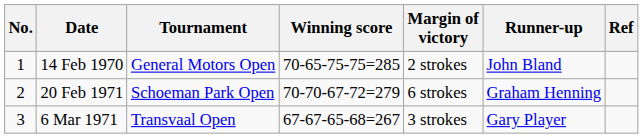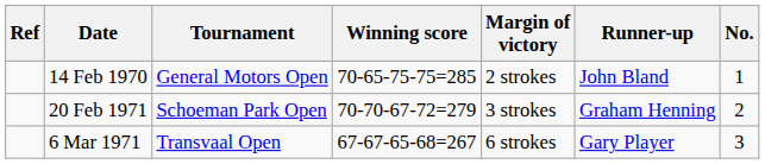columns swapped: No. <-> Ref
20 Feb 1971 | Margin of victory: 6 strokes -> 3 strokes
6 Mar 1971 | Margin of victory: 3 strokes -> 6 strokes
